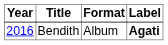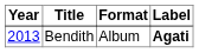Bendith | Year: 2016 -> 2013
